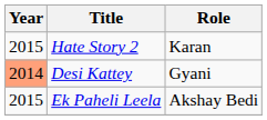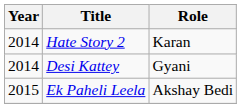Hate Story 2 | Year: 2015 -> 2014
Desi Kattey | Year: lightsalmon background -> no background
